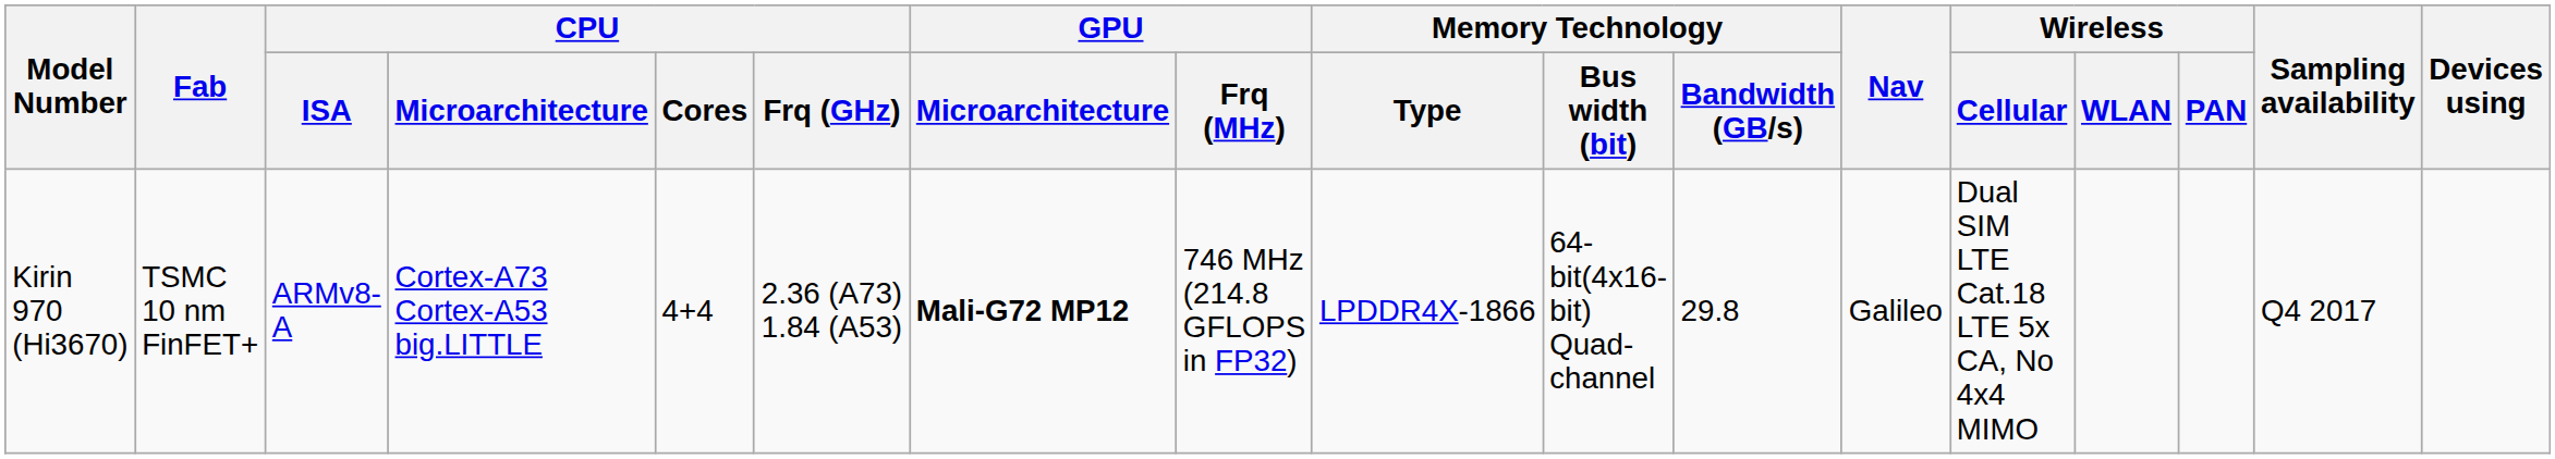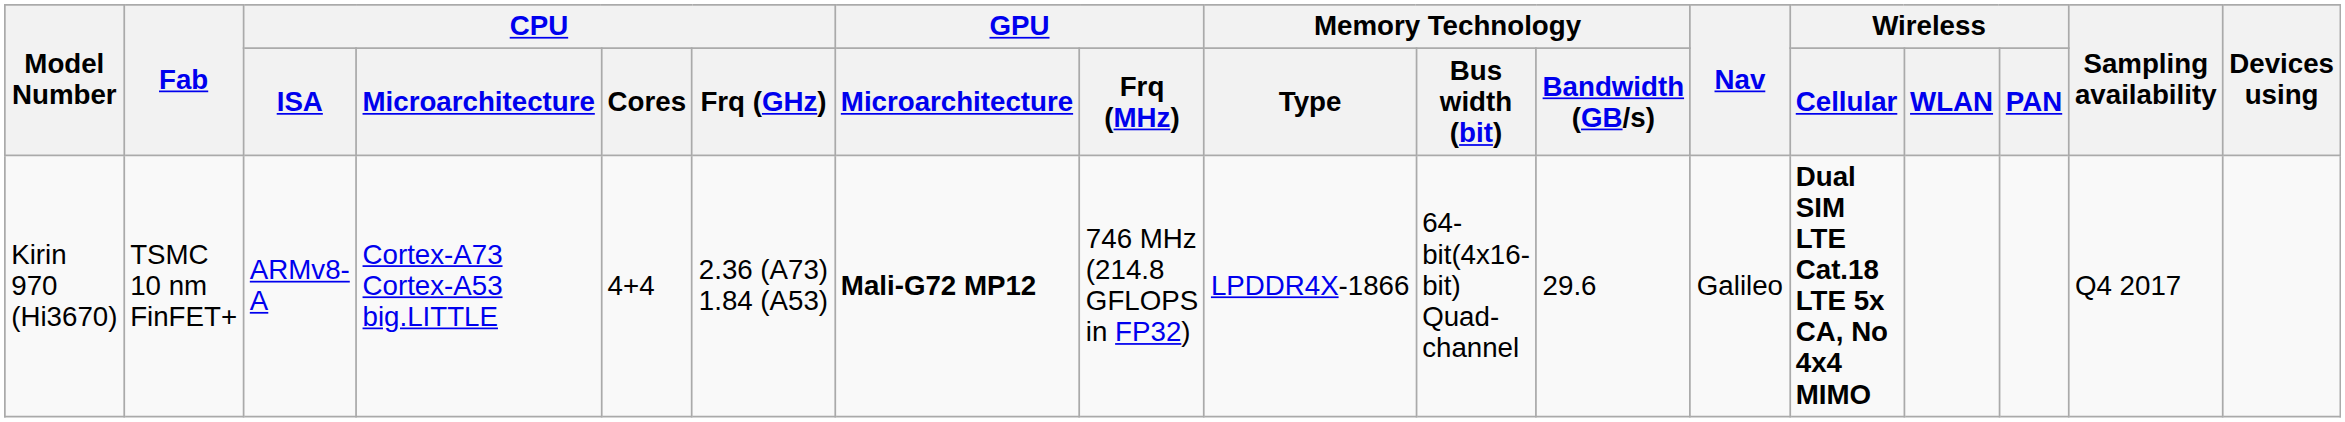Kirin 970 (Hi3670) | Memory Technology / Bandwidth (GB/s): 29.8 -> 29.6
Kirin 970 (Hi3670) | Wireless / Cellular: normal -> bold
